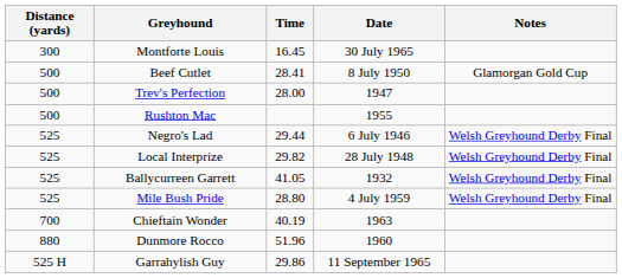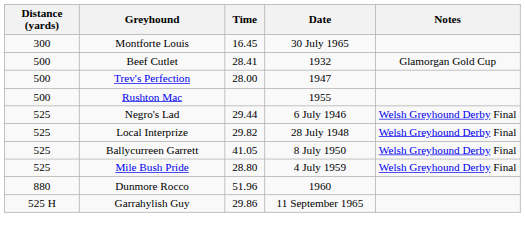Beef Cutlet | Date: 8 July 1950 -> 1932
Ballycurreen Garrett | Date: 1932 -> 8 July 1950
- row: 700 | Chieftain Wonder | 40.19 | 1963
